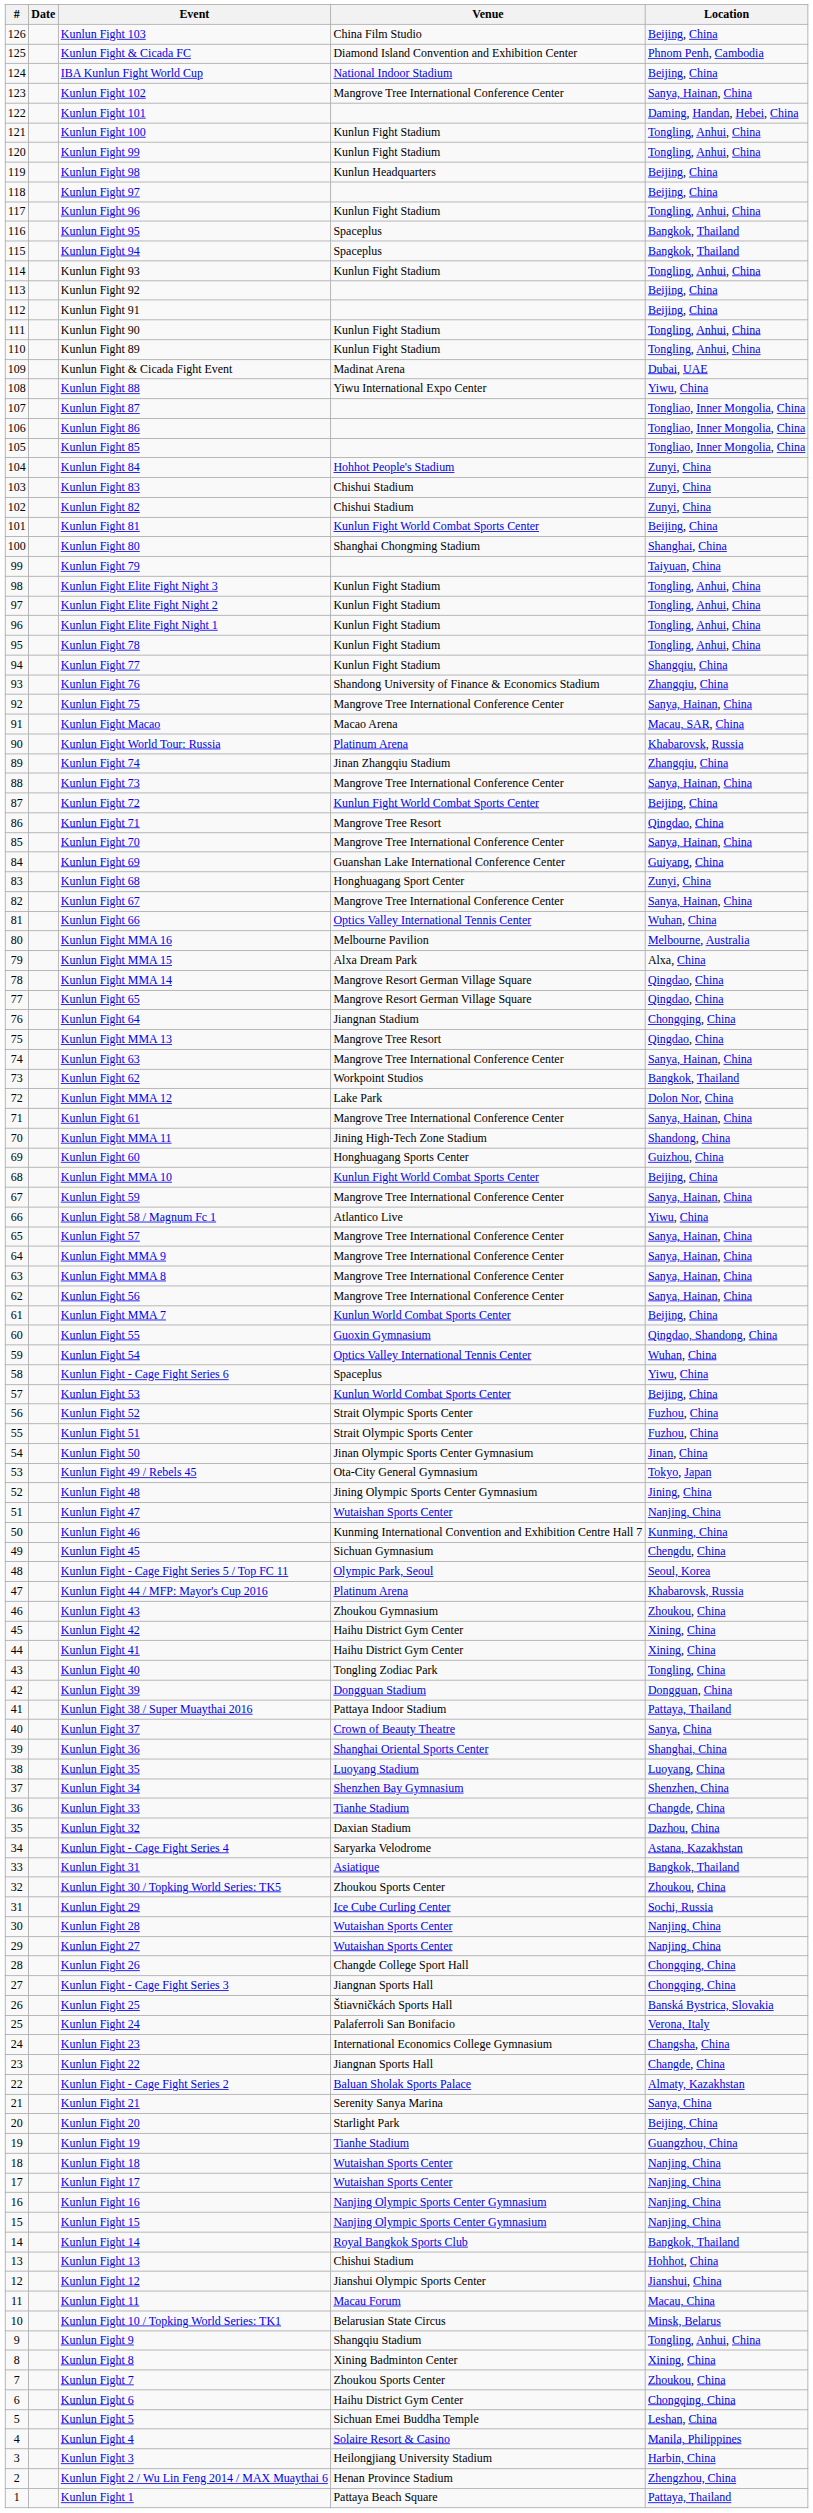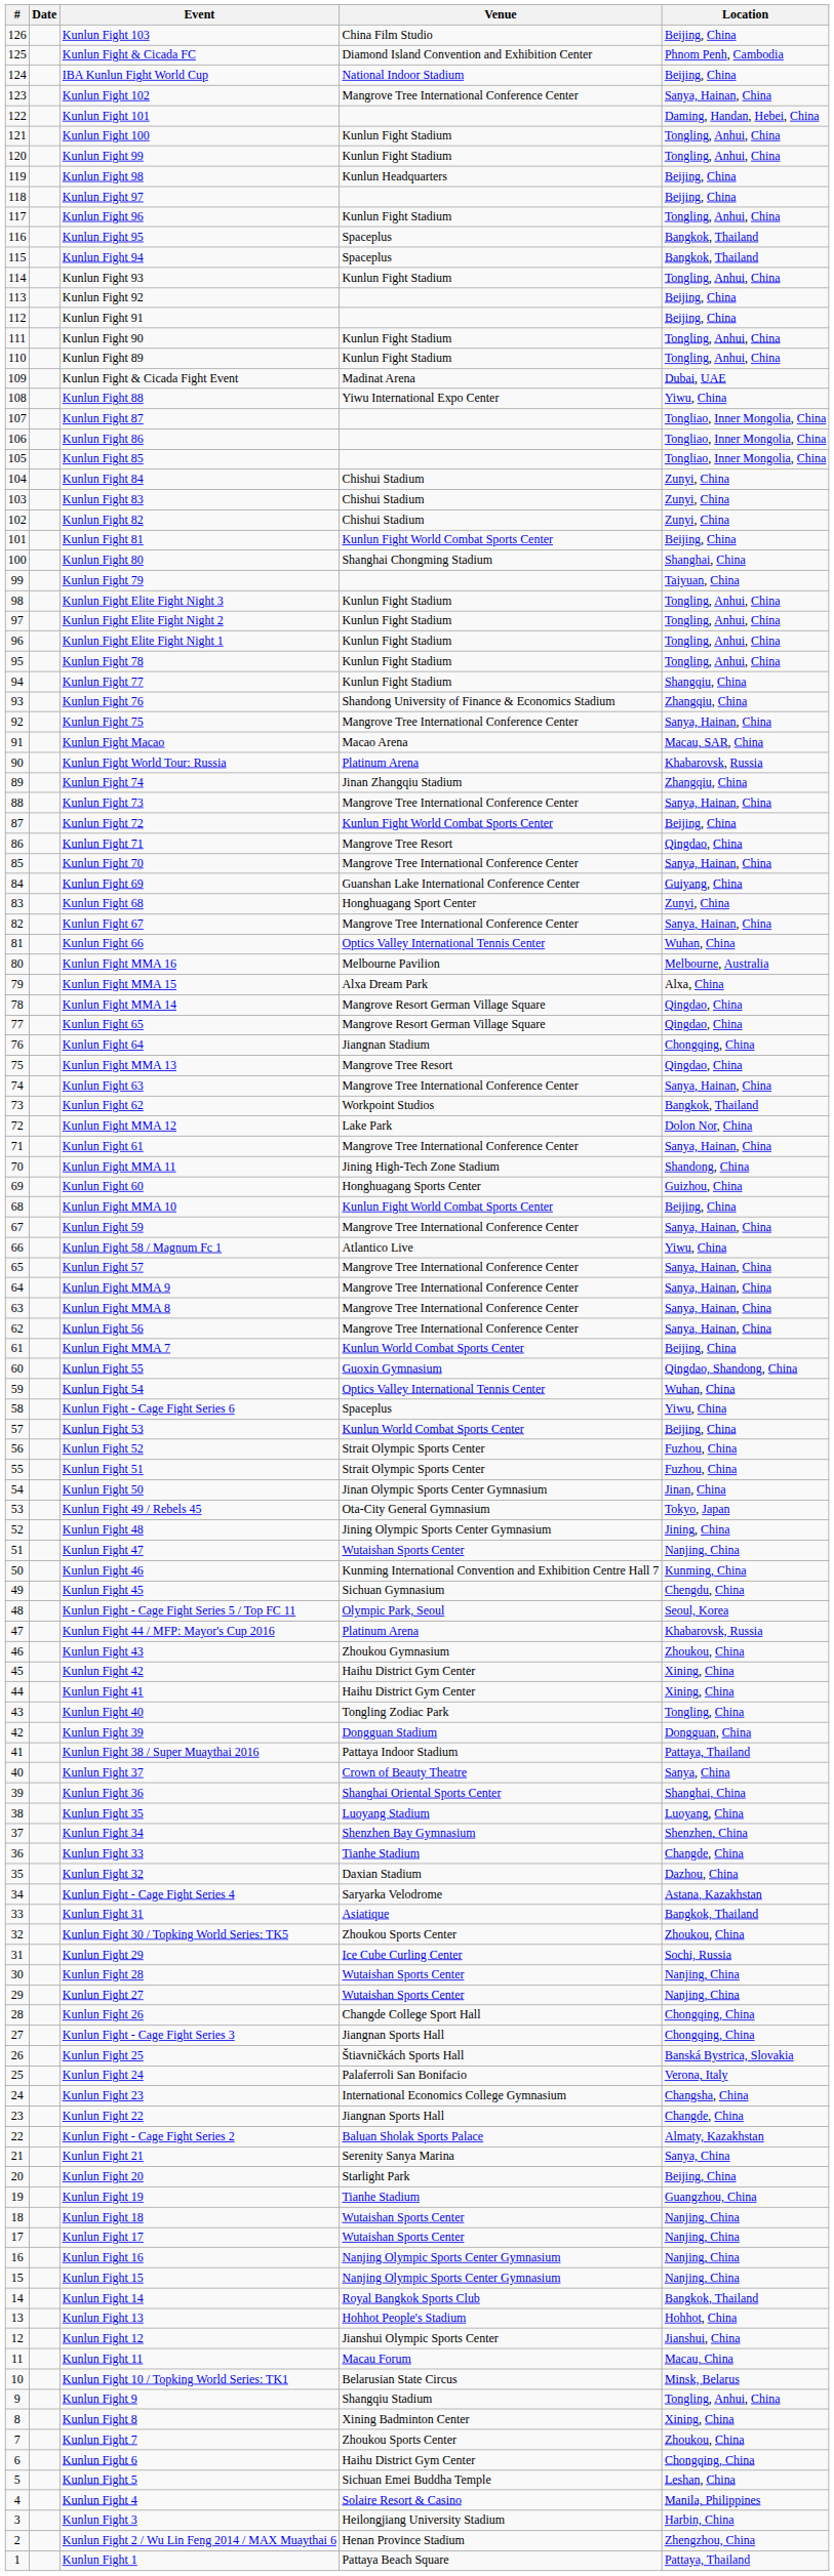Kunlun Fight 84 | Venue: Hohhot People's Stadium -> Chishui Stadium
Kunlun Fight 13 | Venue: Chishui Stadium -> Hohhot People's Stadium
